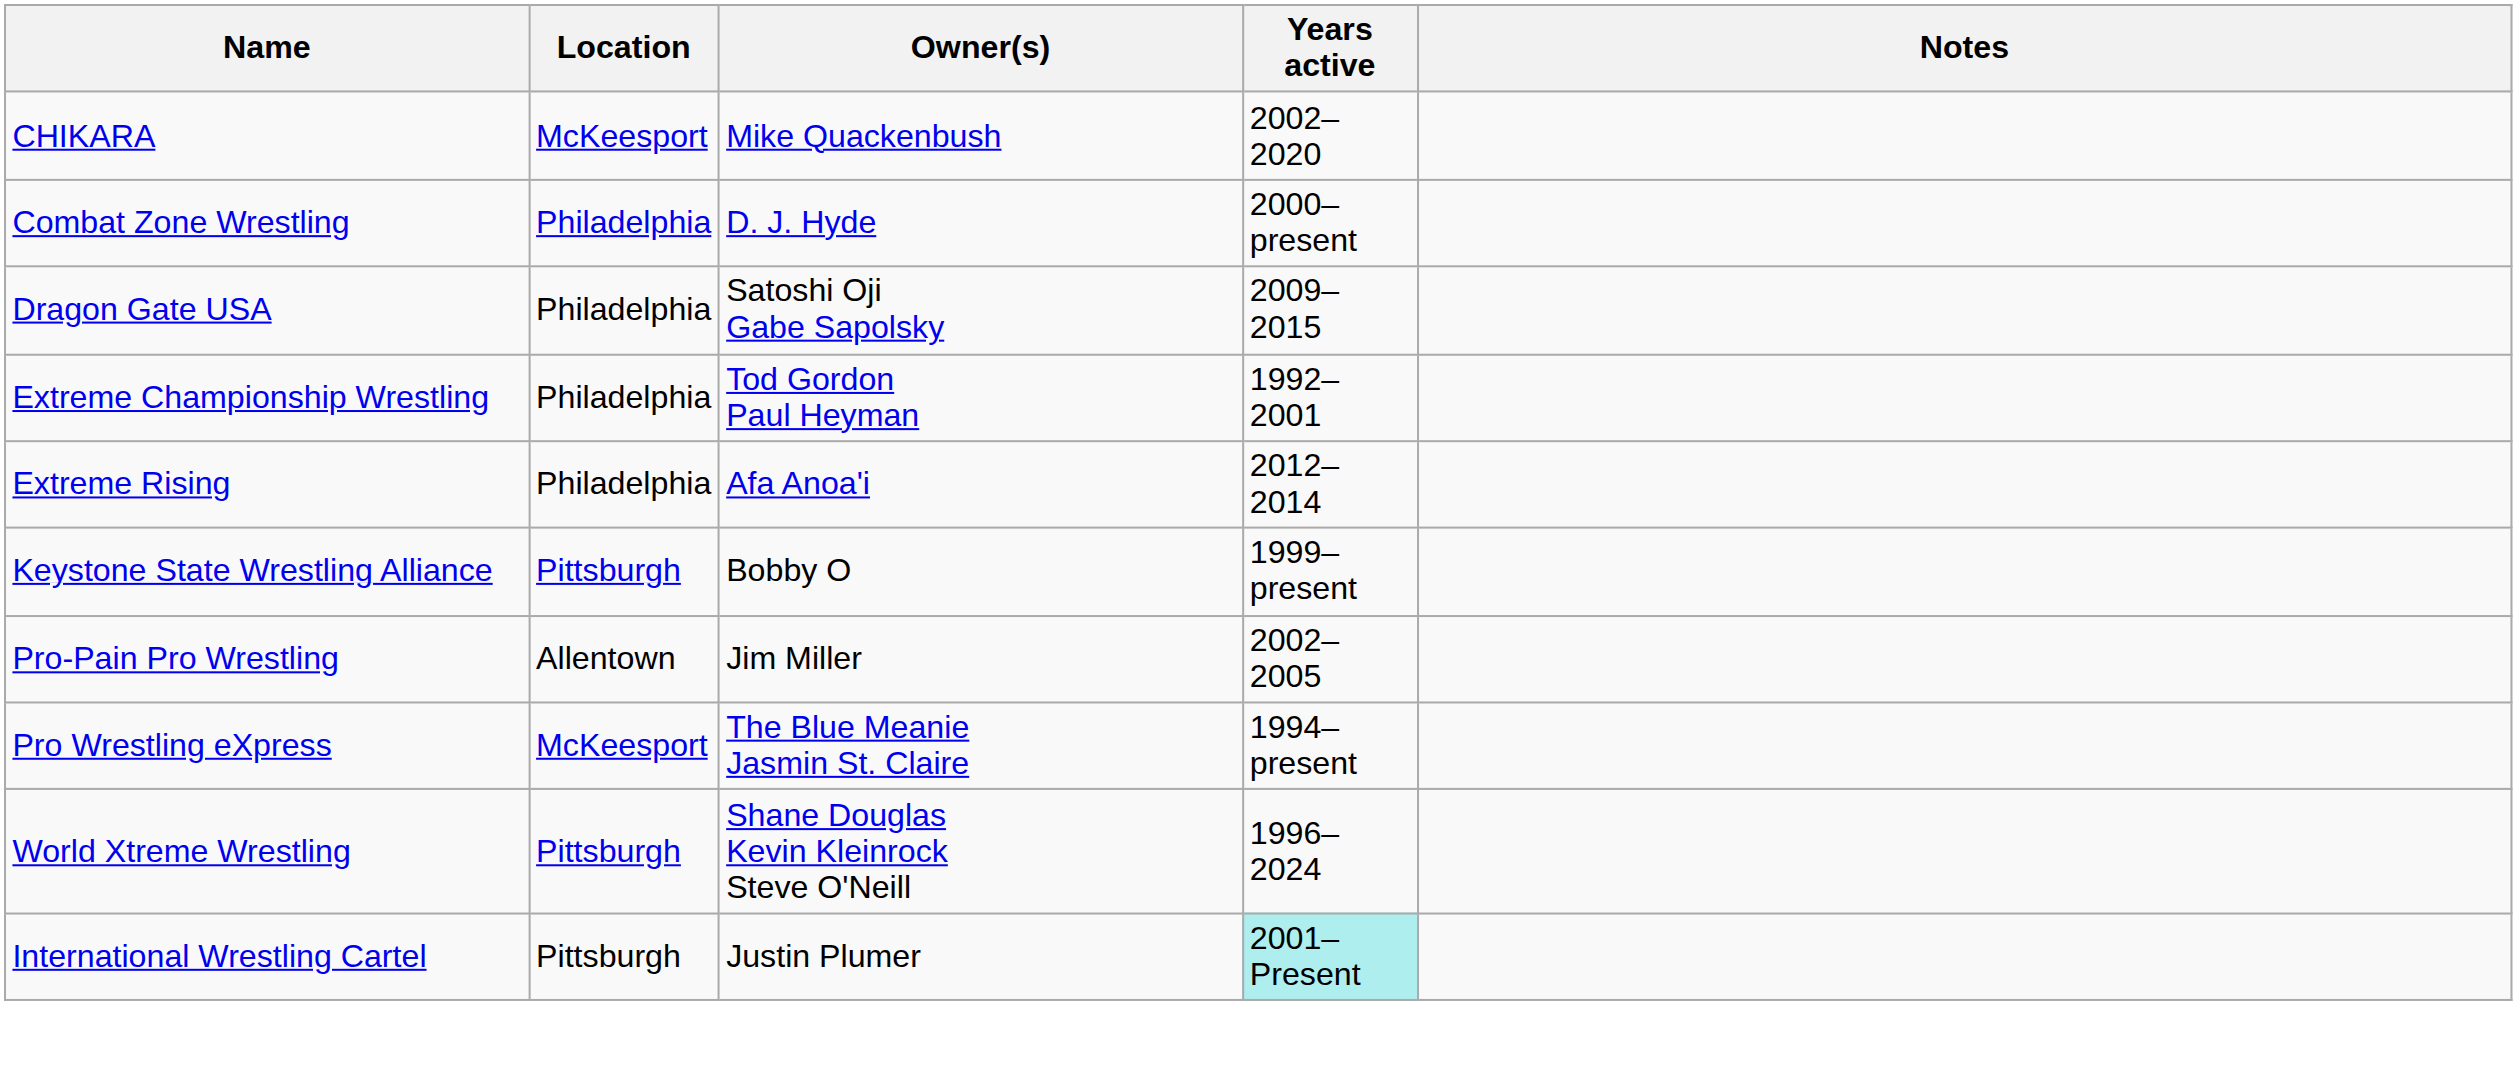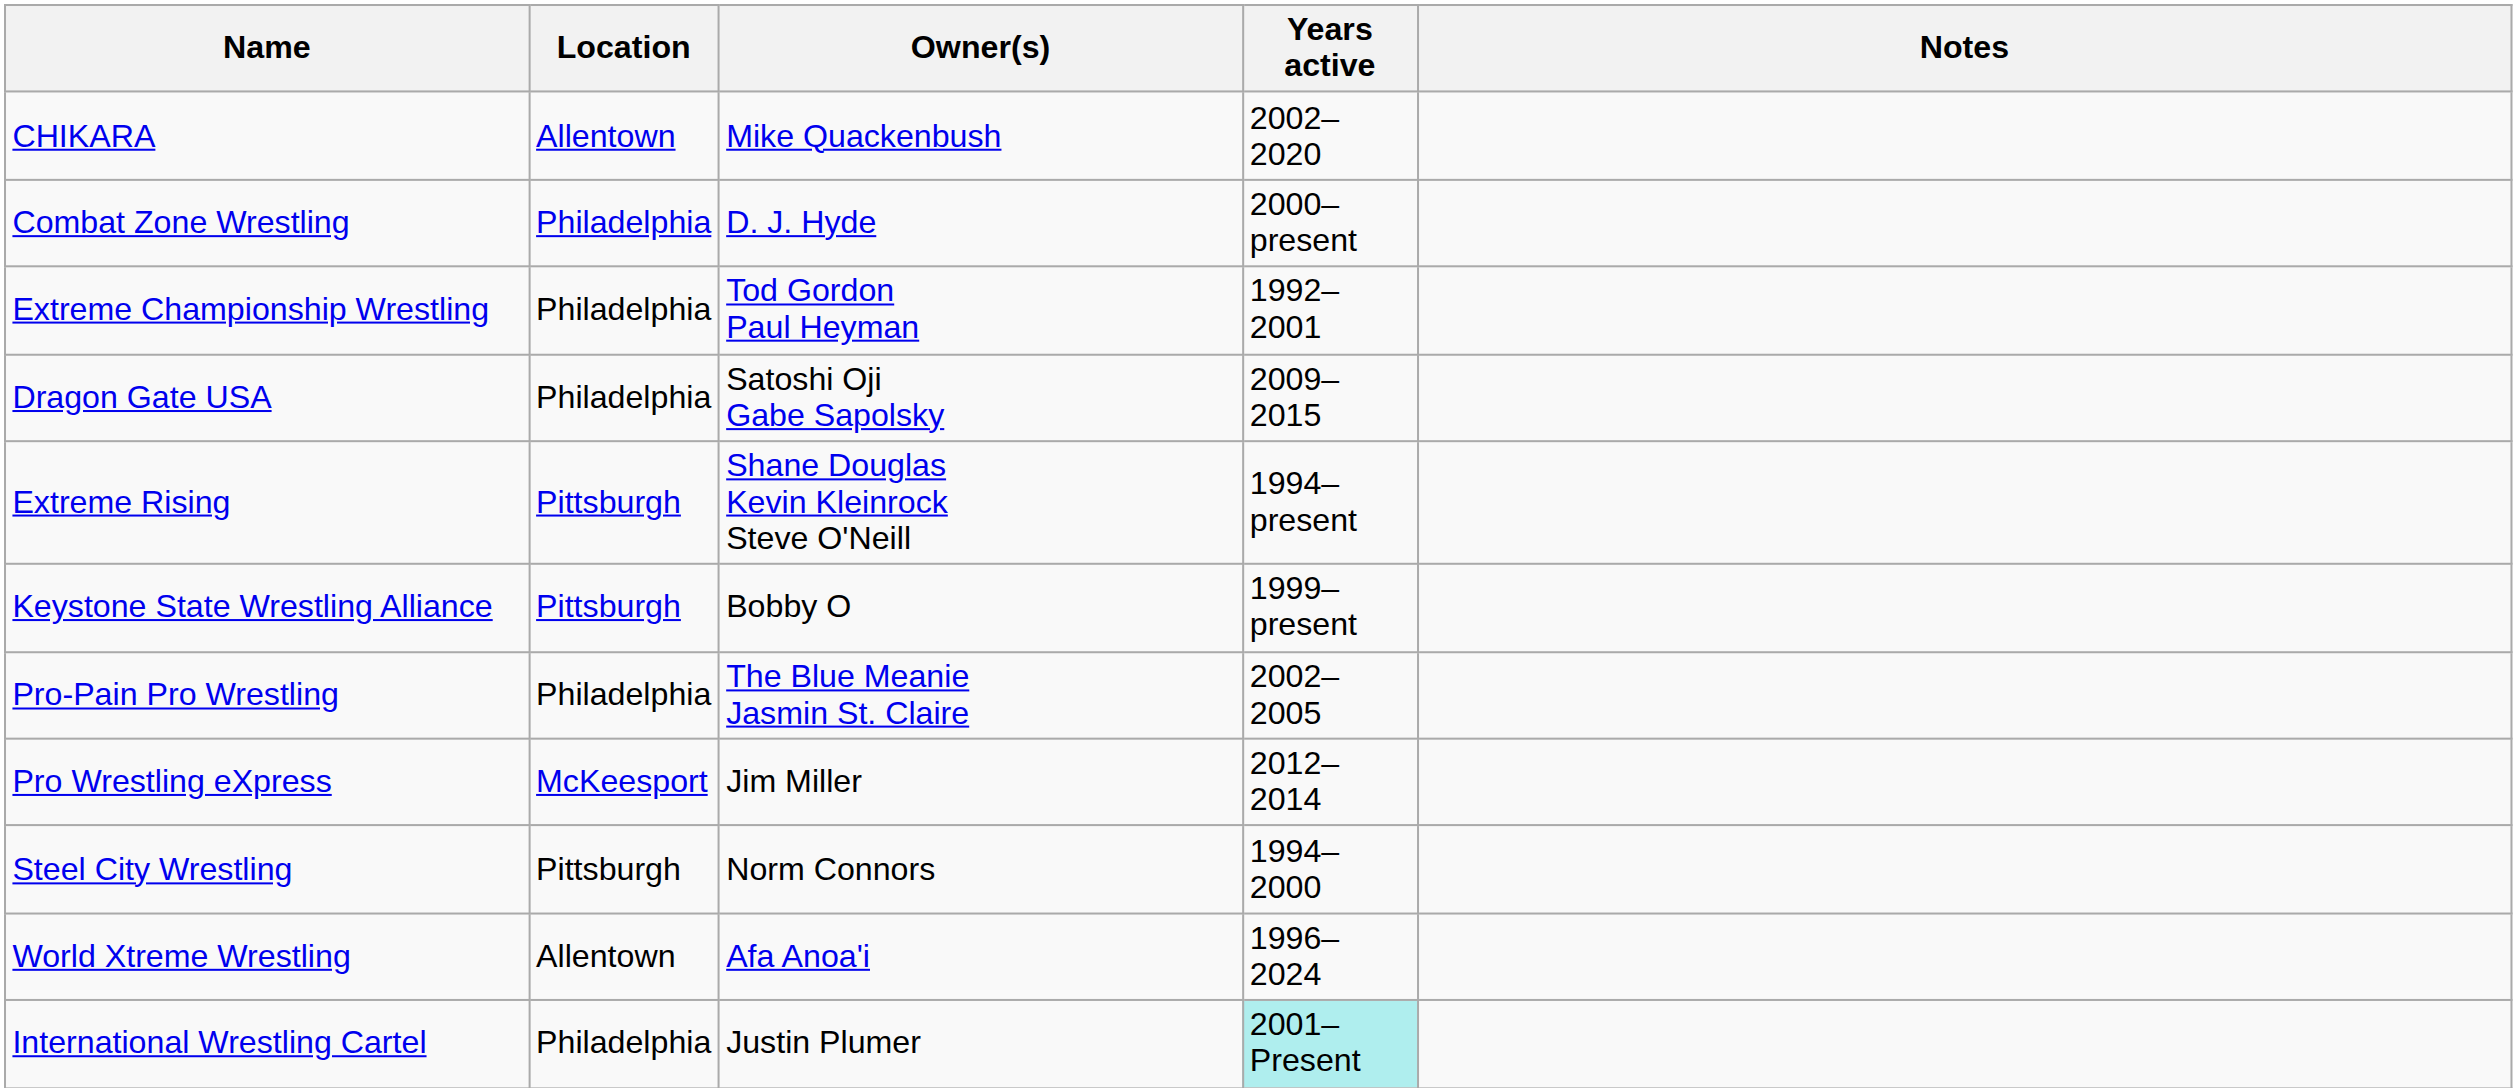CHIKARA | Location: McKeesport -> Allentown
rows swapped: Dragon Gate USA <-> Extreme Championship Wrestling
Extreme Rising | Location: Philadelphia -> Pittsburgh
Extreme Rising | Owner(s): Afa Anoa'i -> Shane Douglas Kevin Kleinrock Steve O'Neill
Extreme Rising | Years active: 2012–2014 -> 1994–present
Pro-Pain Pro Wrestling | Location: Allentown -> Philadelphia
Pro-Pain Pro Wrestling | Owner(s): Jim Miller -> The Blue Meanie Jasmin St. Claire
Pro Wrestling eXpress | Owner(s): The Blue Meanie Jasmin St. Claire -> Jim Miller
Pro Wrestling eXpress | Years active: 1994–present -> 2012–2014
+ row: Steel City Wrestling | Pittsburgh | Norm Connors | 1994–2000
World Xtreme Wrestling | Location: Pittsburgh -> Allentown
World Xtreme Wrestling | Owner(s): Shane Douglas Kevin Kleinrock Steve O'Neill -> Afa Anoa'i
International Wrestling Cartel | Location: Pittsburgh -> Philadelphia
